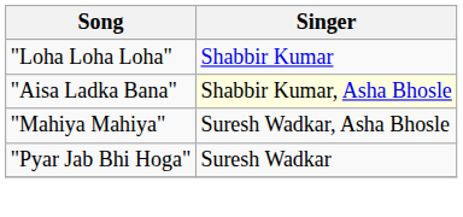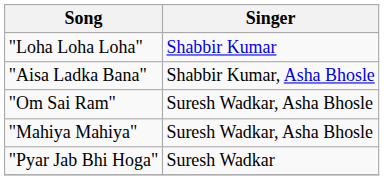"Aisa Ladka Bana" | Singer: lightyellow background -> no background
+ row: "Om Sai Ram" | Suresh Wadkar, Asha Bhosle
